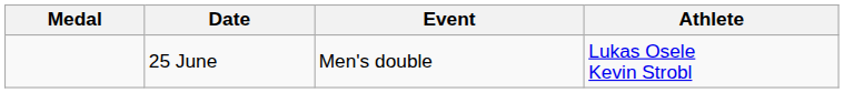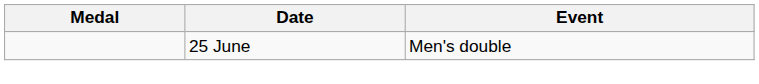- column: Athlete | Lukas Osele Kevin Strobl
